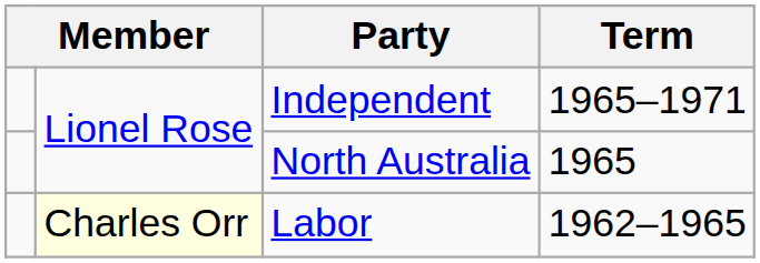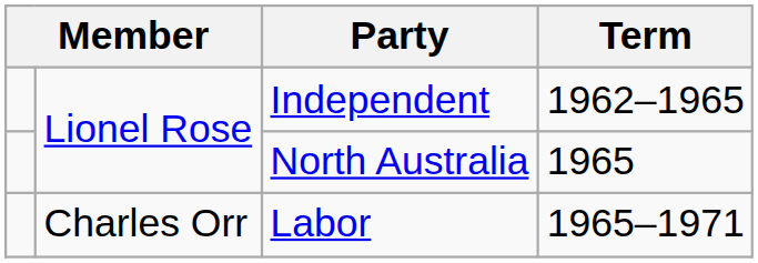Independent | Term: 1965–1971 -> 1962–1965
Labor | column 2: lightyellow background -> no background
Labor | Term: 1962–1965 -> 1965–1971
